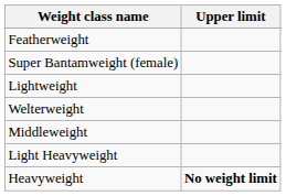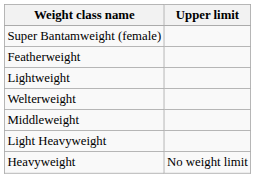rows swapped: Super Bantamweight (female) <-> Featherweight
Heavyweight | Upper limit: bold -> normal
